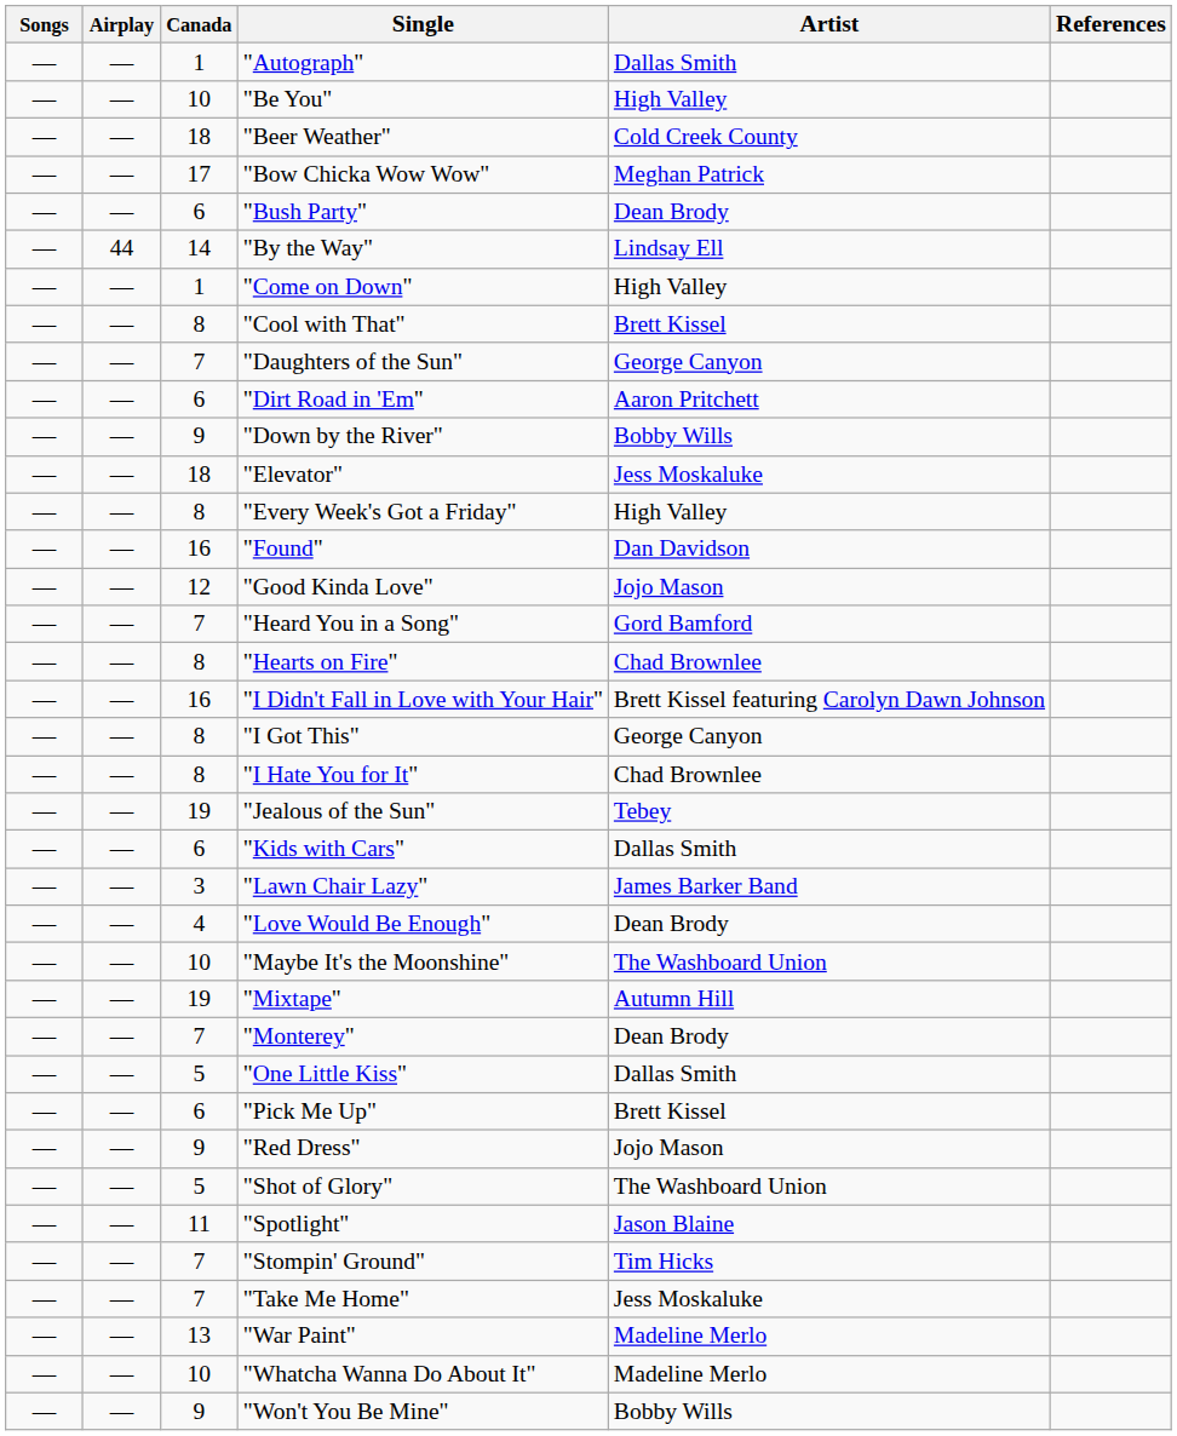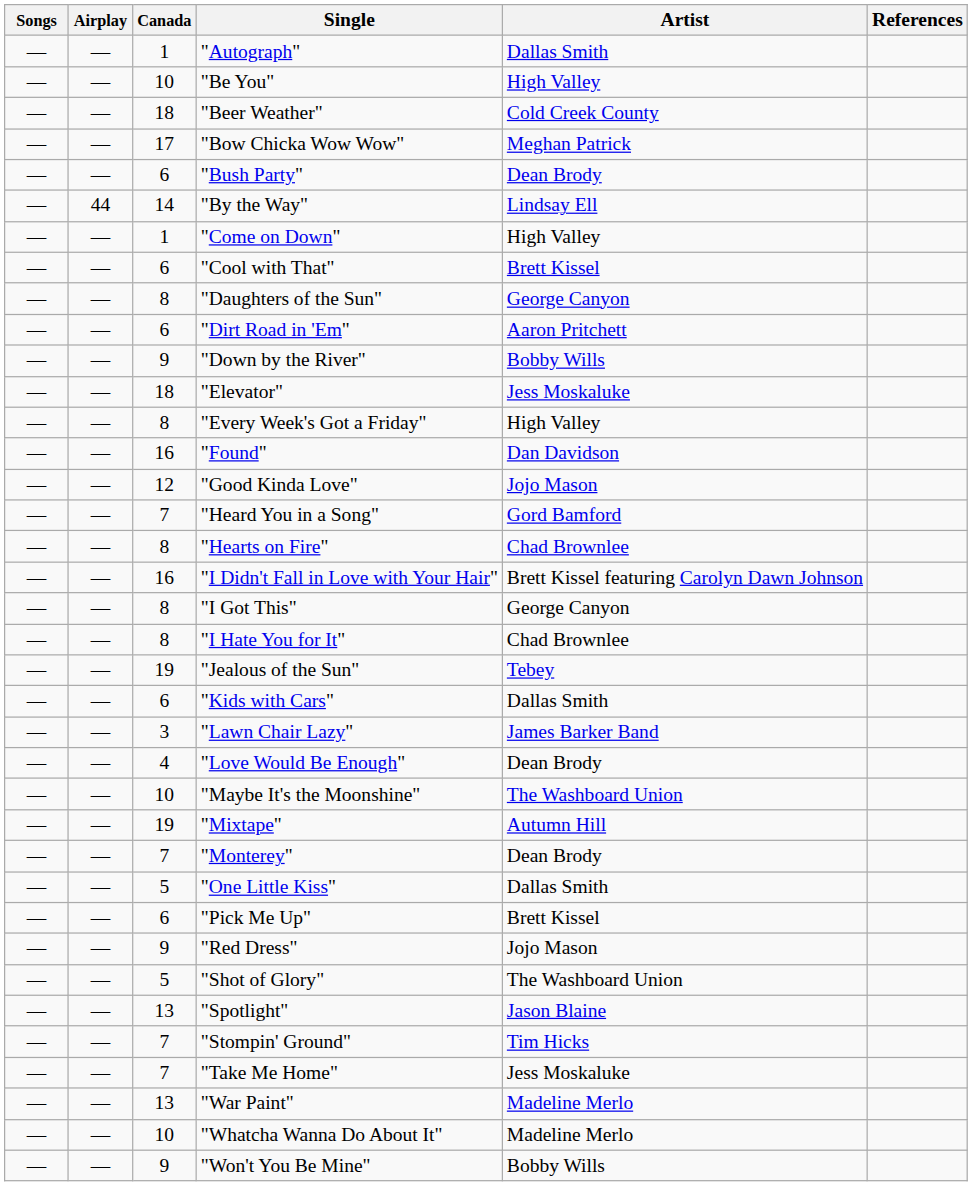"Cool with That" | Canada: 8 -> 6
"Daughters of the Sun" | Canada: 7 -> 8
"Spotlight" | Canada: 11 -> 13
